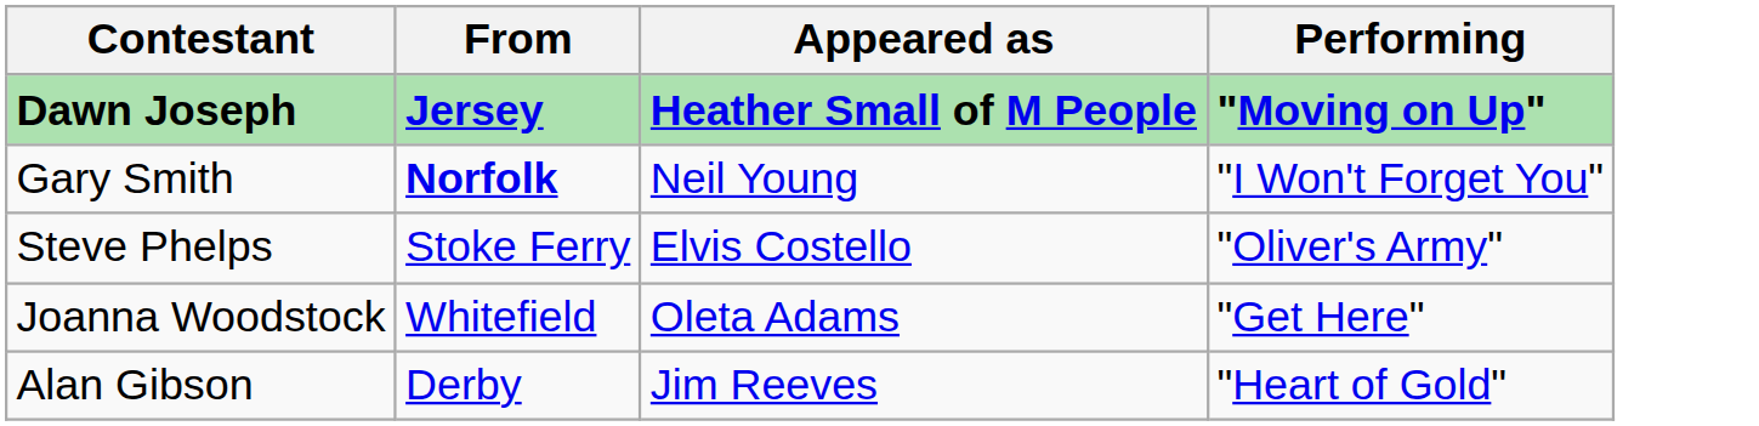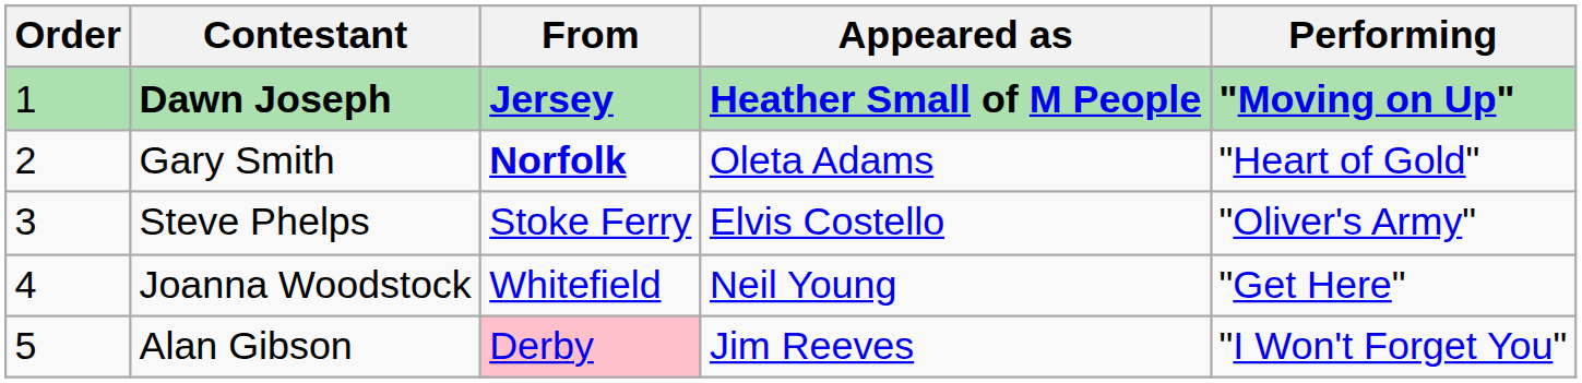+ column: Order | 1 | 2 | 3 | 4 | 5
Gary Smith | Appeared as: Neil Young -> Oleta Adams
Gary Smith | Performing: "I Won't Forget You" -> "Heart of Gold"
Joanna Woodstock | Appeared as: Oleta Adams -> Neil Young
Alan Gibson | From: no background -> pink background
Alan Gibson | Performing: "Heart of Gold" -> "I Won't Forget You"
